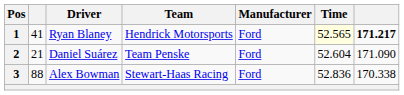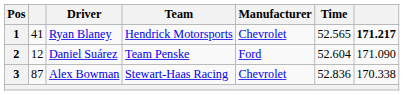1 | Manufacturer: Ford -> Chevrolet
1 | Time: lightyellow background -> no background
2 | column 2: 21 -> 12
3 | column 2: 88 -> 87
3 | Manufacturer: Ford -> Chevrolet
